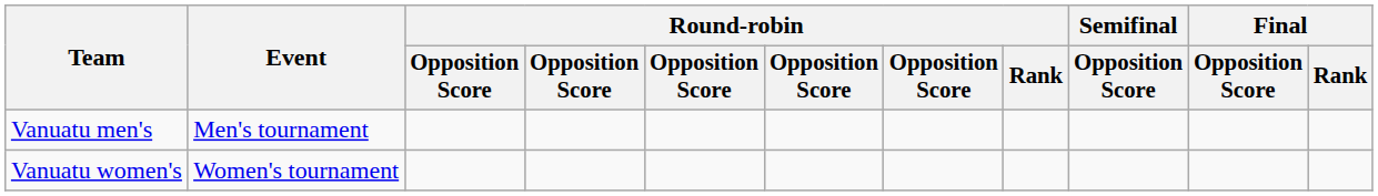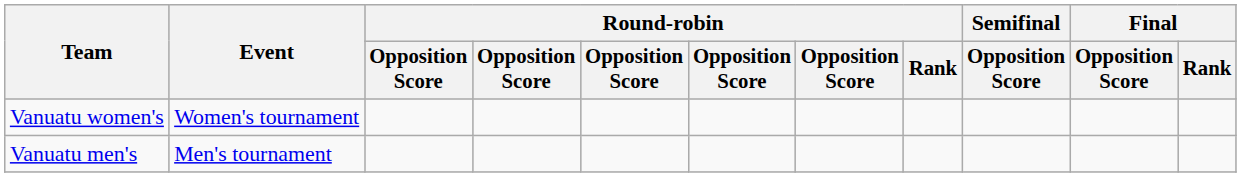rows swapped: Vanuatu men's <-> Vanuatu women's
